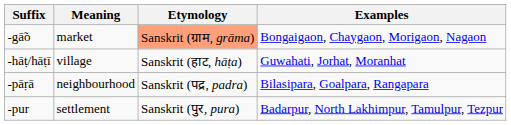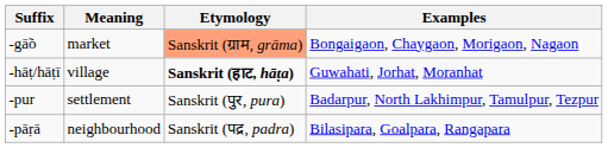-hāṭ/hāṭī | Etymology: normal -> bold
rows swapped: -pāṛā <-> -pur
